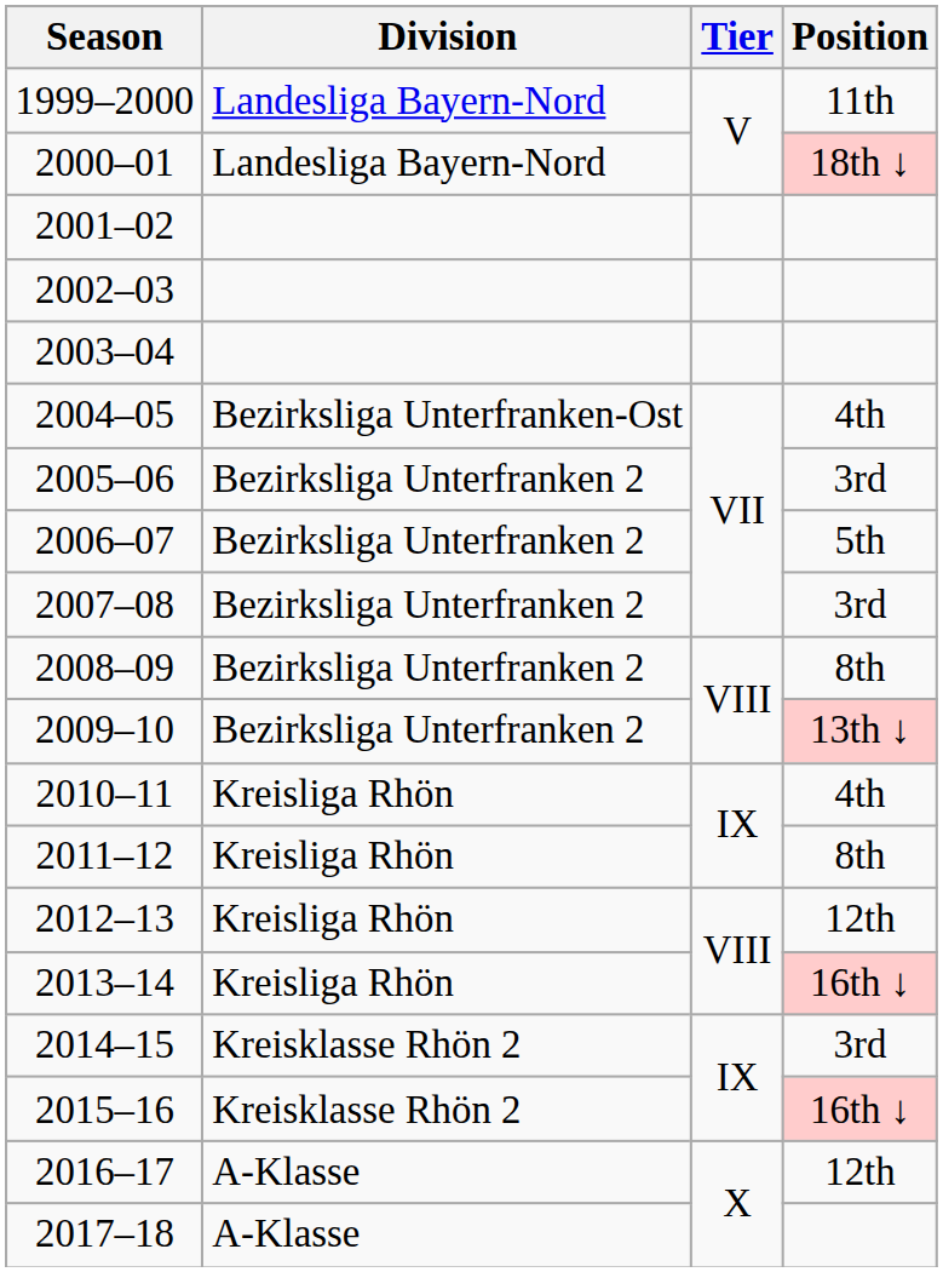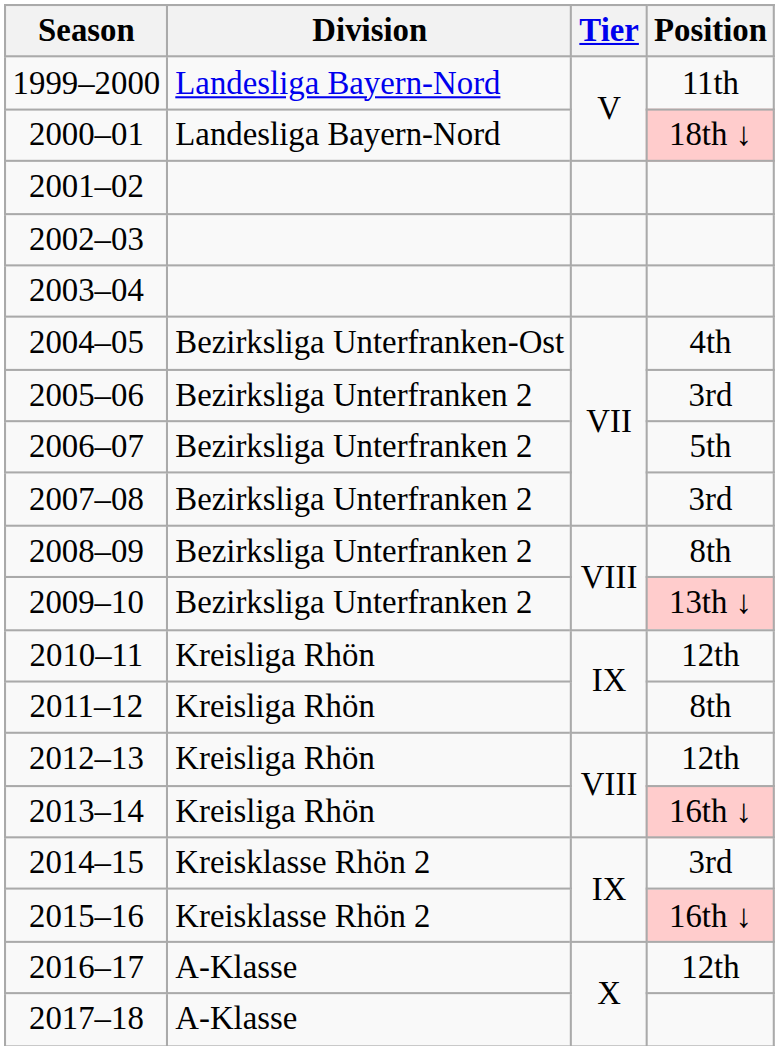2010–11 | Position: 4th -> 12th
